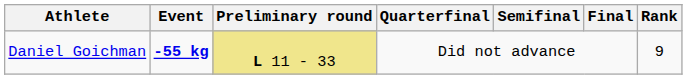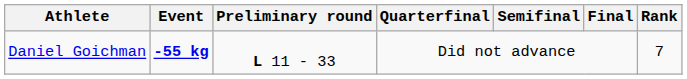Daniel Goichman | Preliminary round: khaki background -> no background
Daniel Goichman | Rank: 9 -> 7
